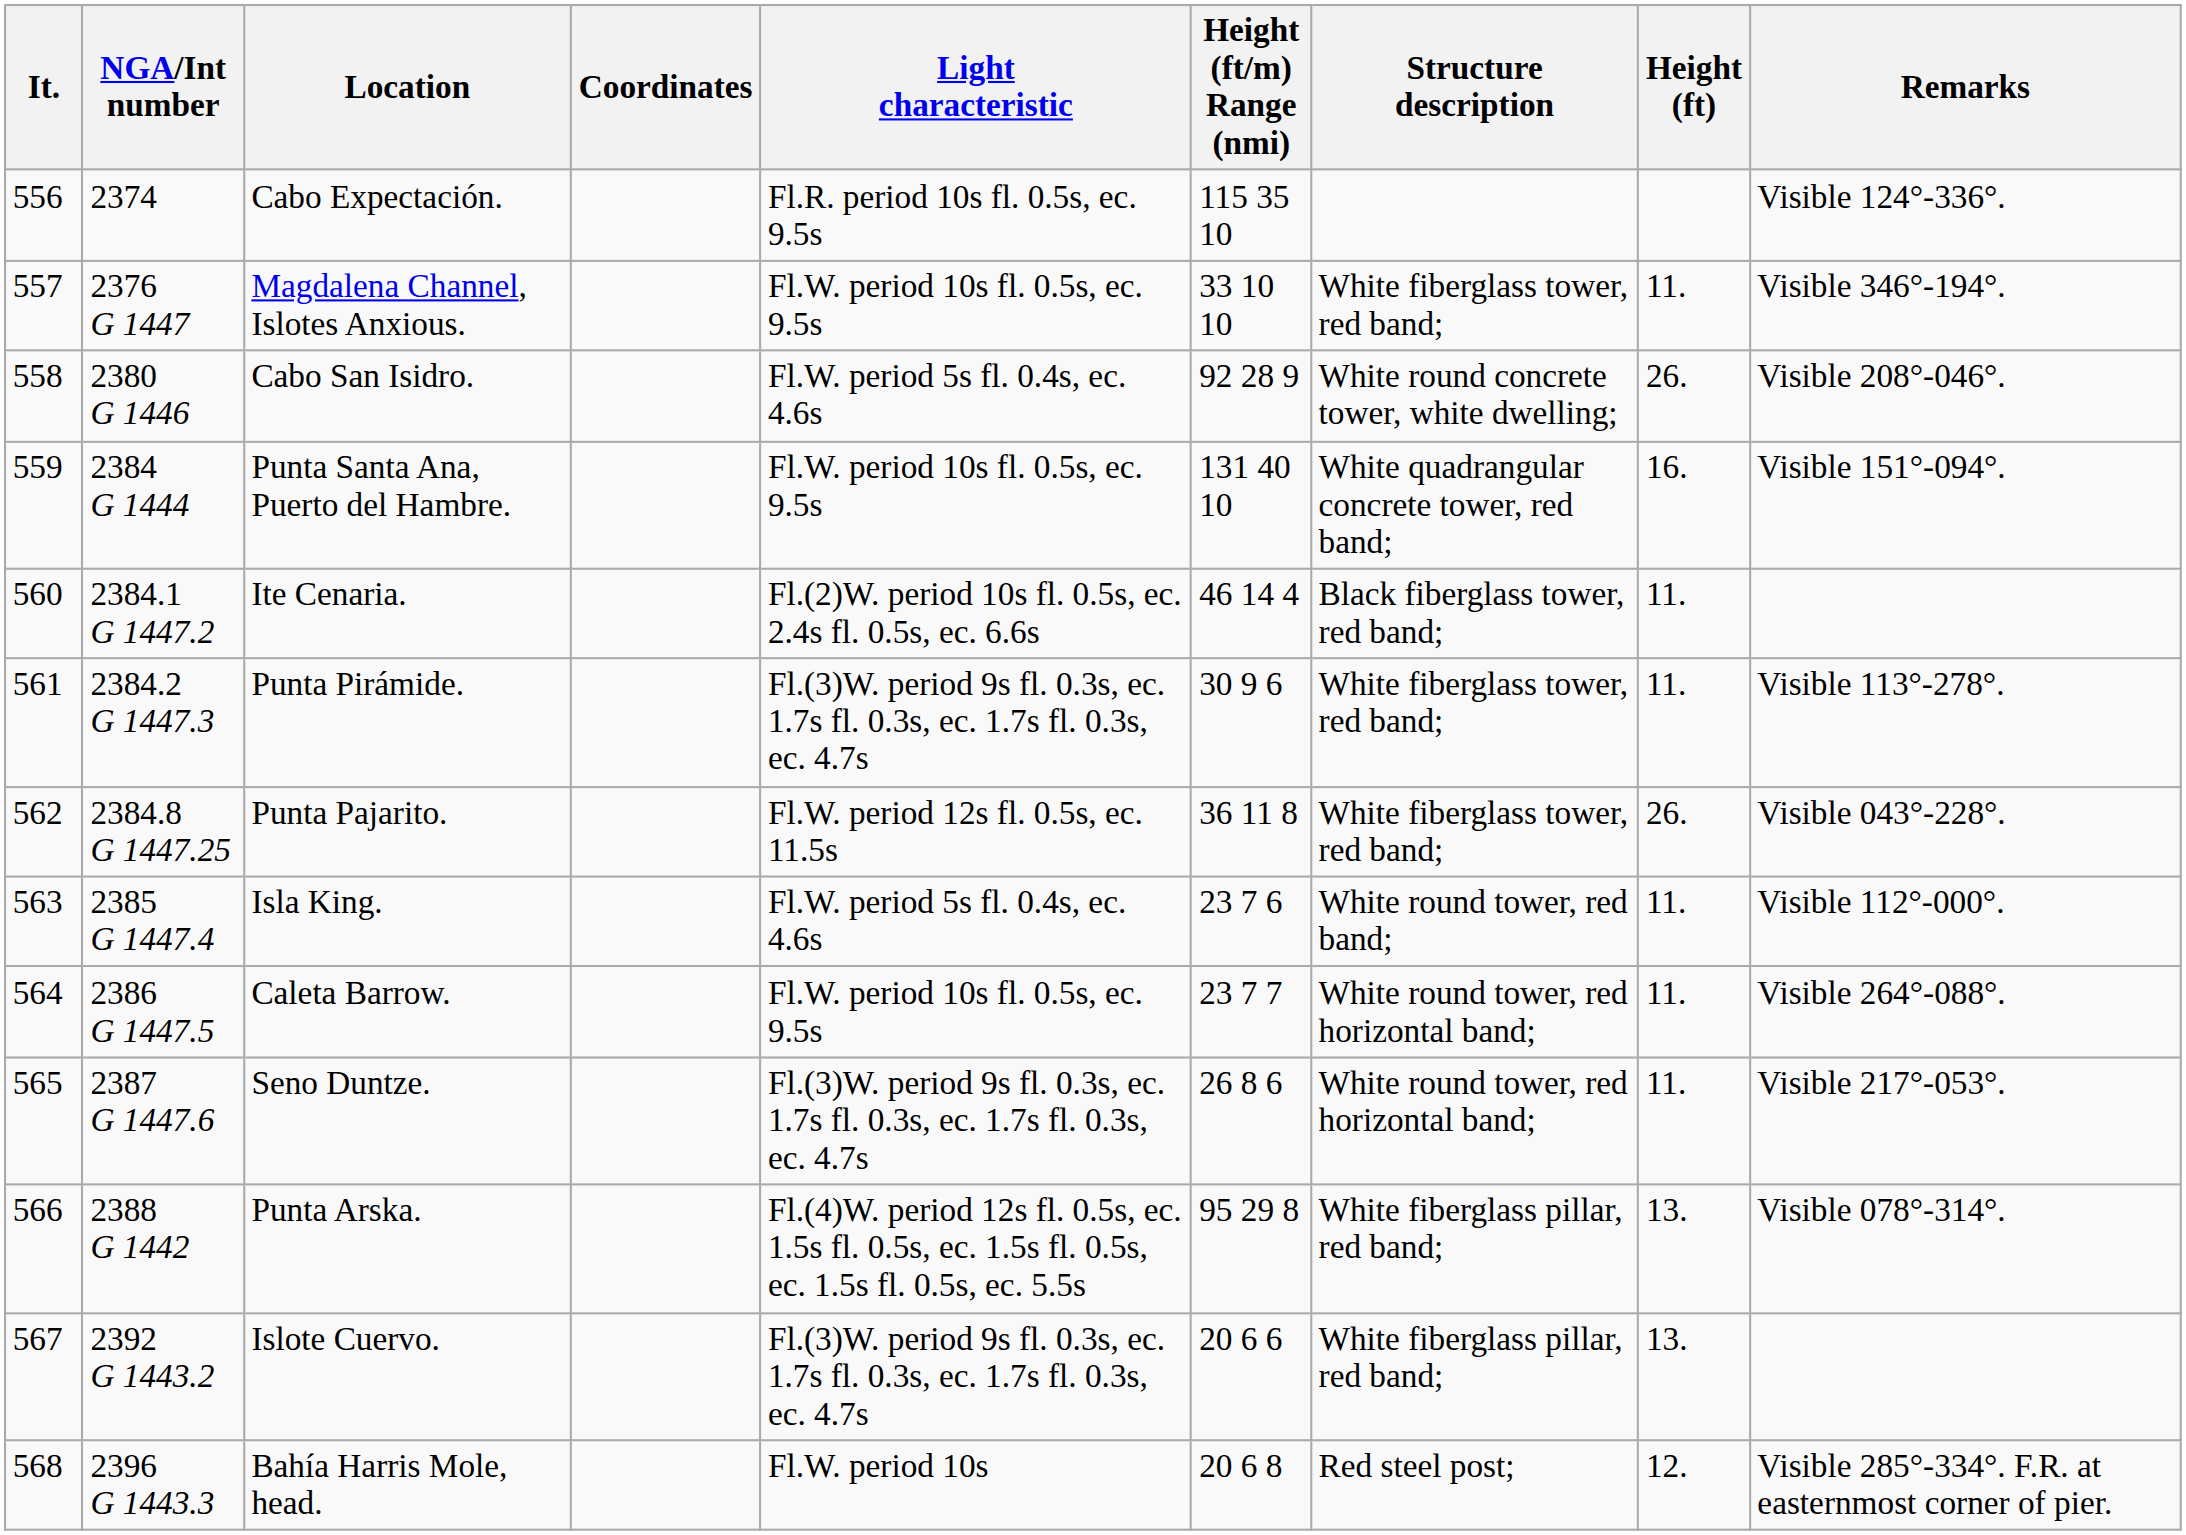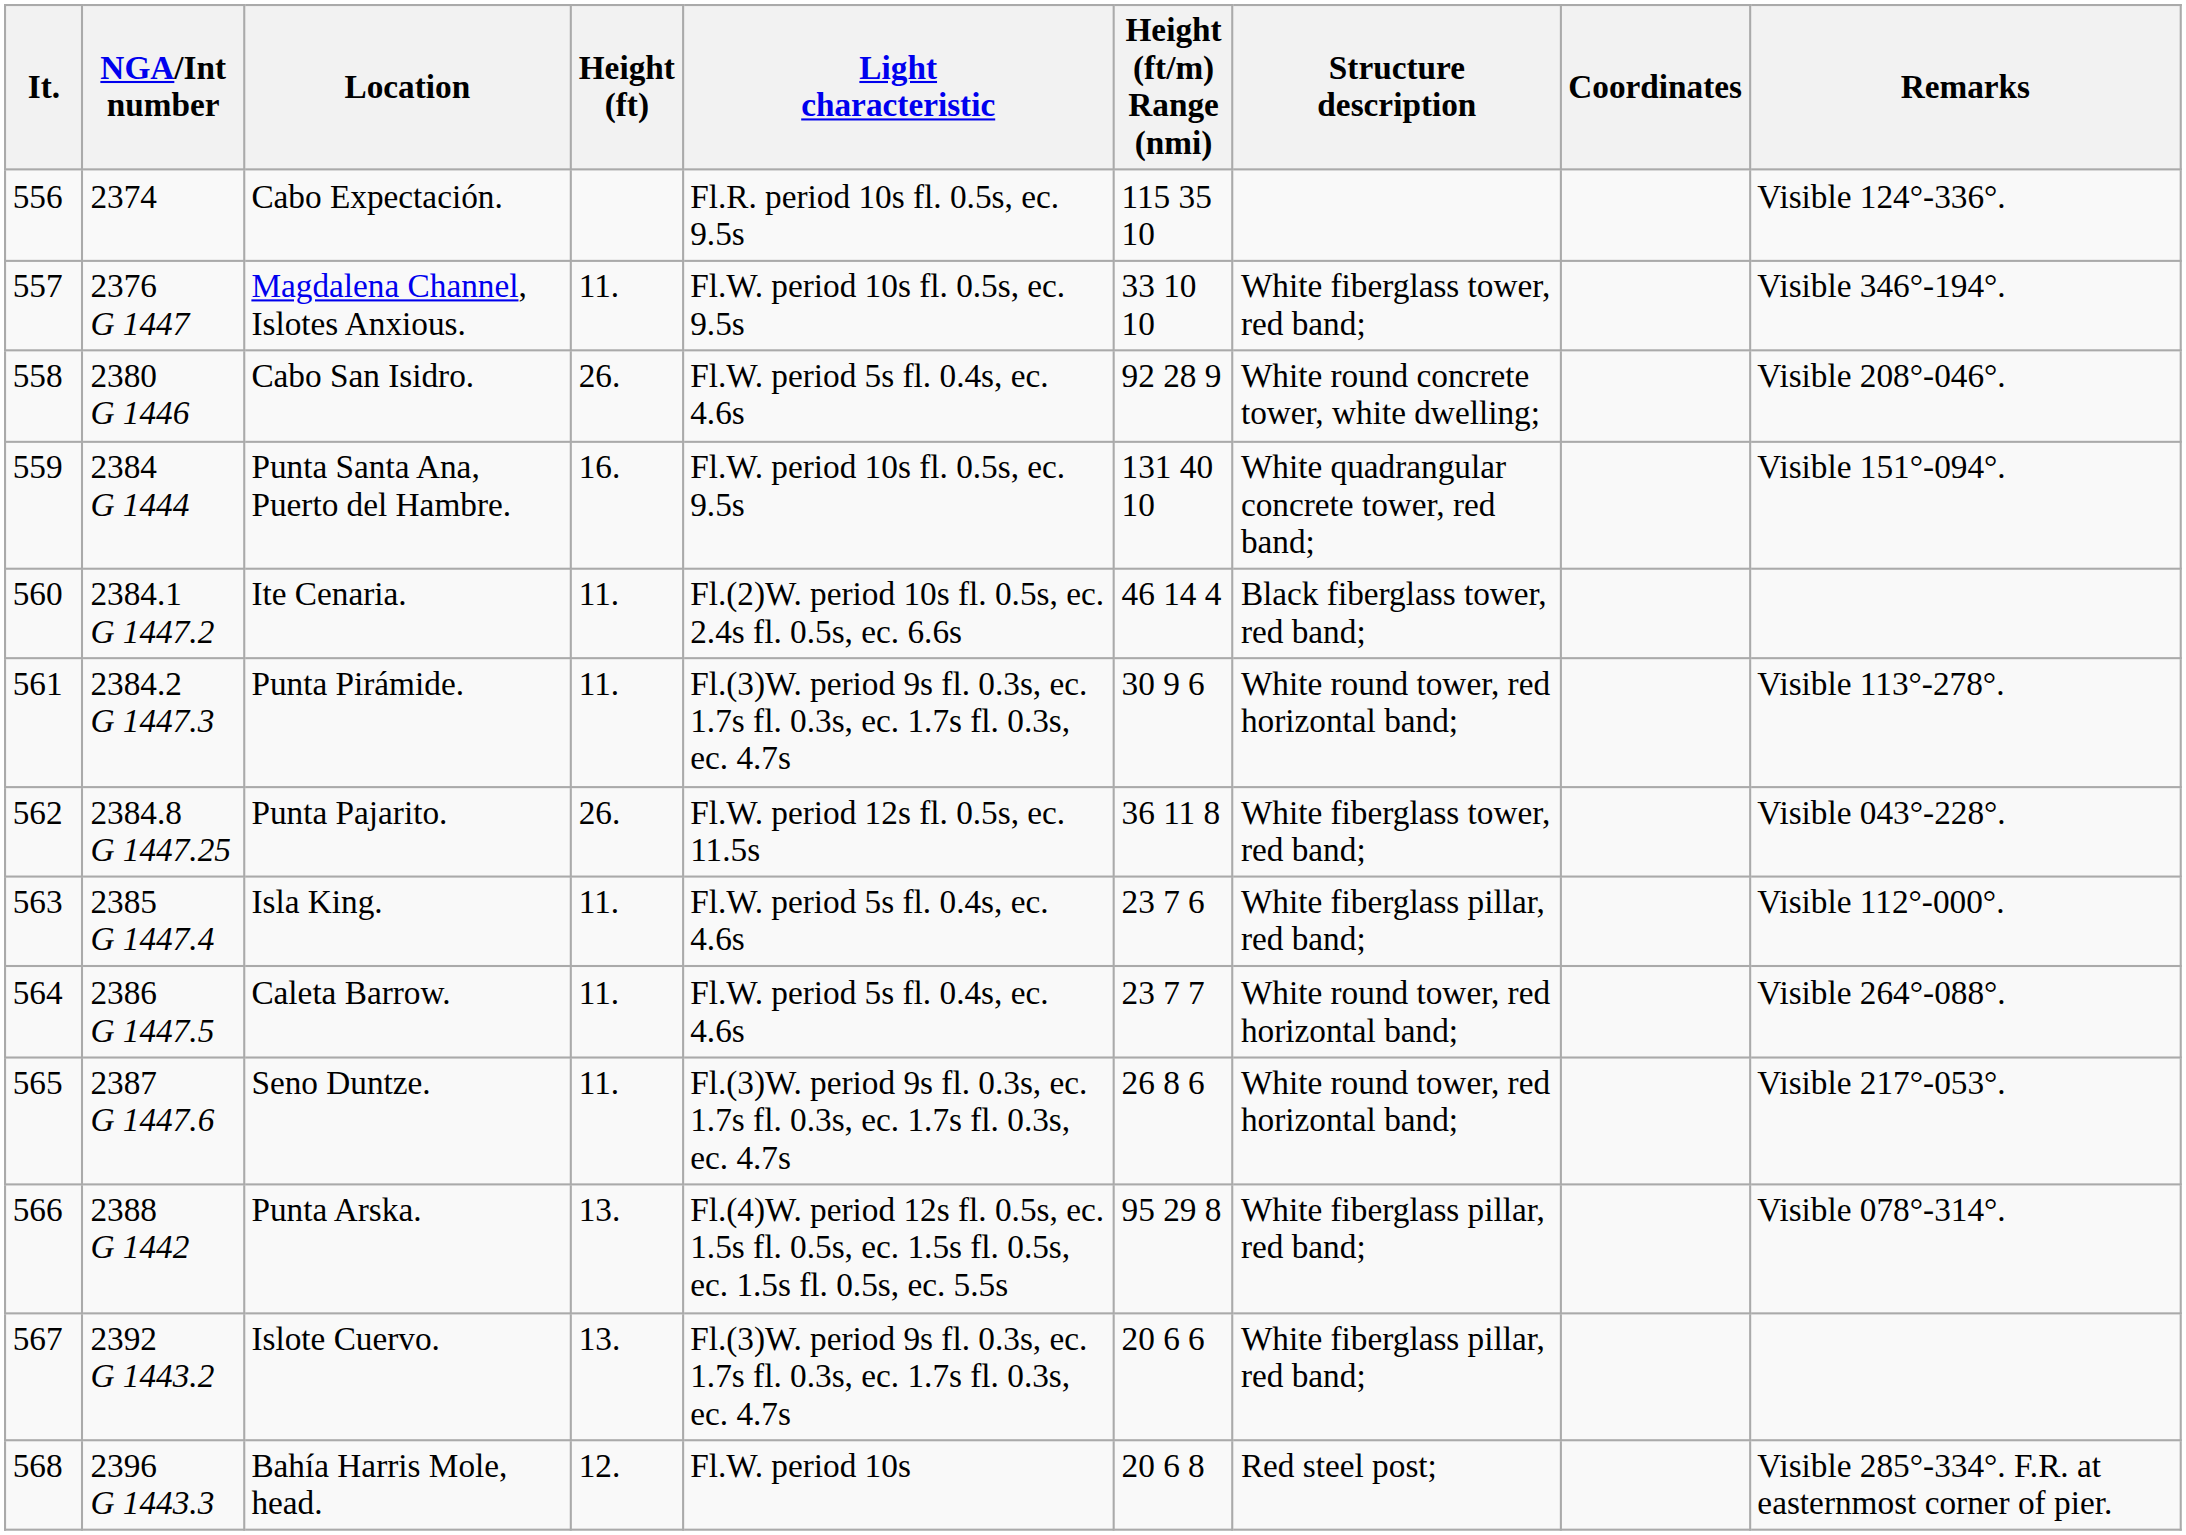columns swapped: Coordinates <-> Height (ft)
Punta Pirámide. | Structure description: White fiberglass tower, red band; -> White round tower, red horizontal band;
Isla King. | Structure description: White round tower, red band; -> White fiberglass pillar, red band;
Caleta Barrow. | Light characteristic: Fl.W. period 10s fl. 0.5s, ec. 9.5s -> Fl.W. period 5s fl. 0.4s, ec. 4.6s
